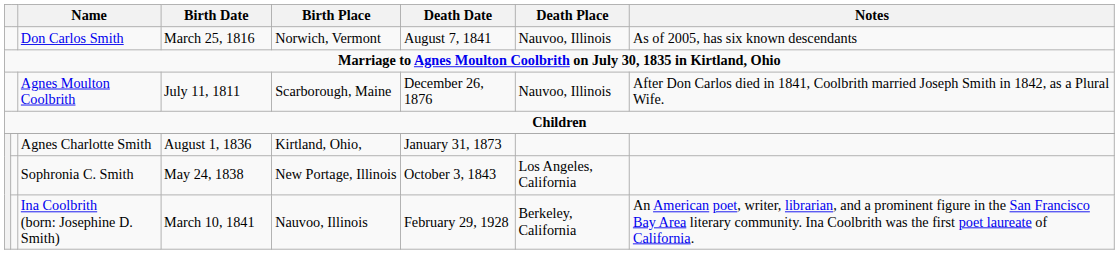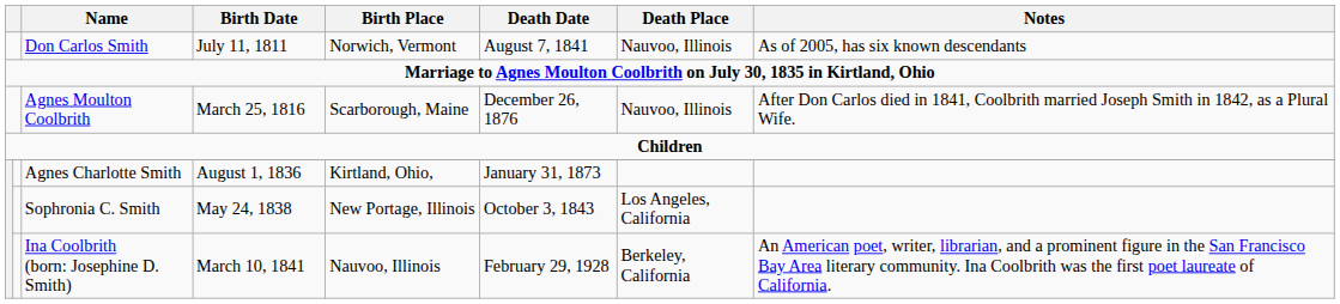Don Carlos Smith | Birth Date: March 25, 1816 -> July 11, 1811
Agnes Moulton Coolbrith | Birth Date: July 11, 1811 -> March 25, 1816
